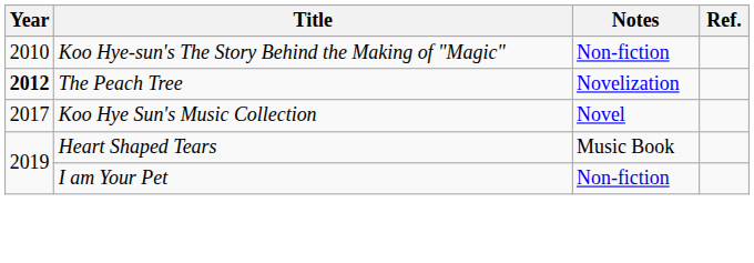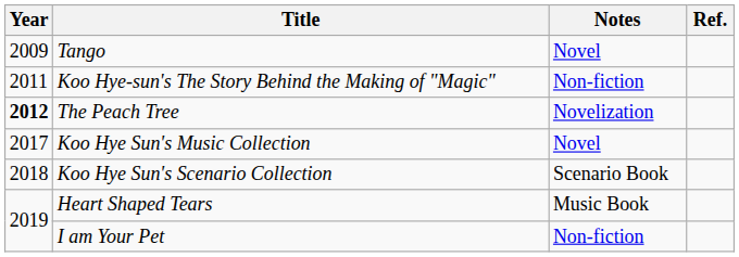+ row: 2009 | Tango | Novel
Koo Hye-sun's The Story Behind the Making of "Magic" | Year: 2010 -> 2011
+ row: 2018 | Koo Hye Sun's Scenario Collection | Scenario Book
